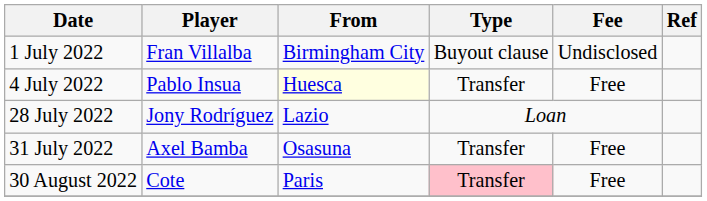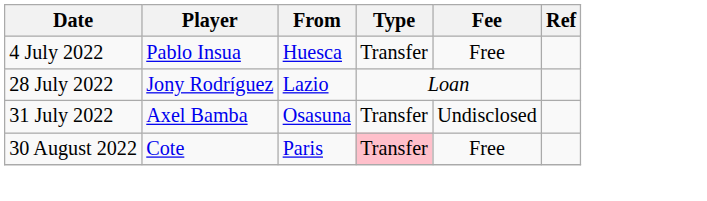- row: 1 July 2022 | Fran Villalba | Birmingham City | Buyout clause | Undisclosed
4 July 2022 | From: lightyellow background -> no background
31 July 2022 | Fee: Free -> Undisclosed
